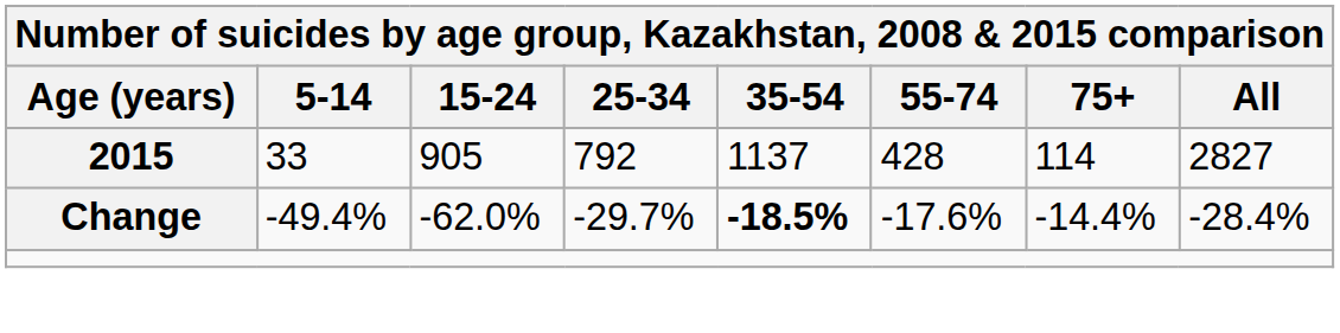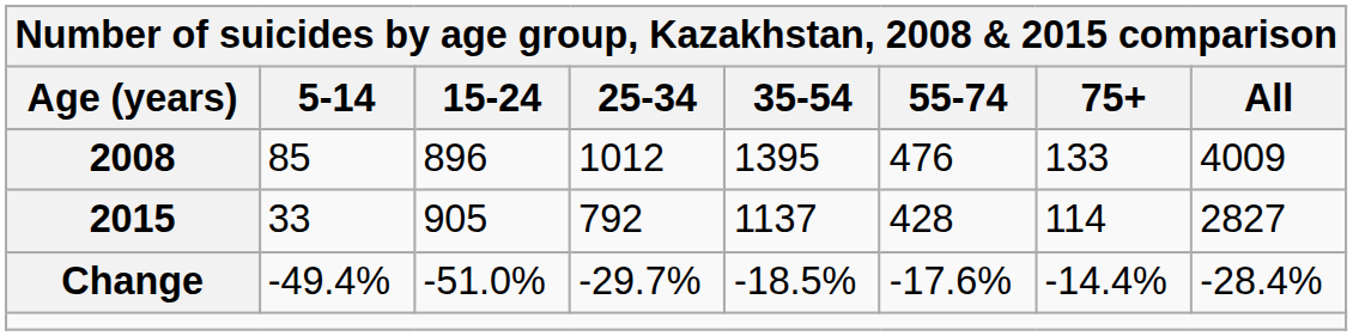+ row: 2008 | 85 | 896 | 1012 | 1395 | 476 | 133 | 4009
Change | 15-24: -62.0% -> -51.0%
Change | 35-54: bold -> normal
